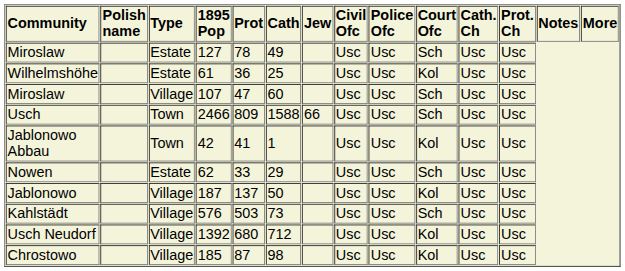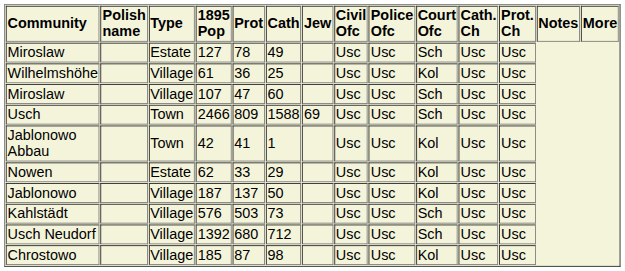Wilhelmshöhe | Type: Estate -> Village
Usch | Jew: 66 -> 69
Nowen | Court Ofc: Sch -> Kol
Usch Neudorf | Court Ofc: Kol -> Sch
